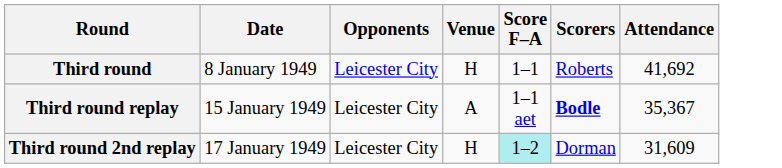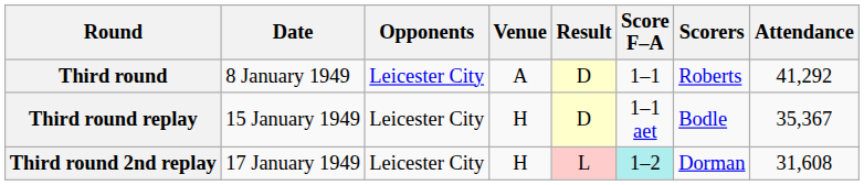+ column: Result | D | D | L
Third round | Venue: H -> A
Third round | Attendance: 41,692 -> 41,292
Third round replay | Venue: A -> H
Third round replay | Scorers: bold -> normal
Third round 2nd replay | Attendance: 31,609 -> 31,608
